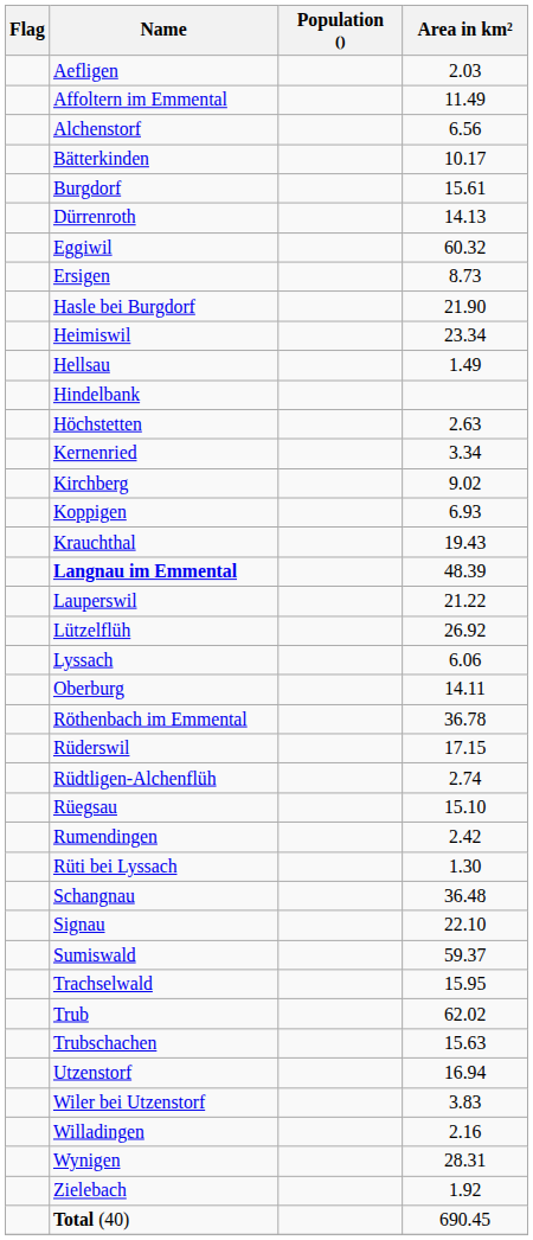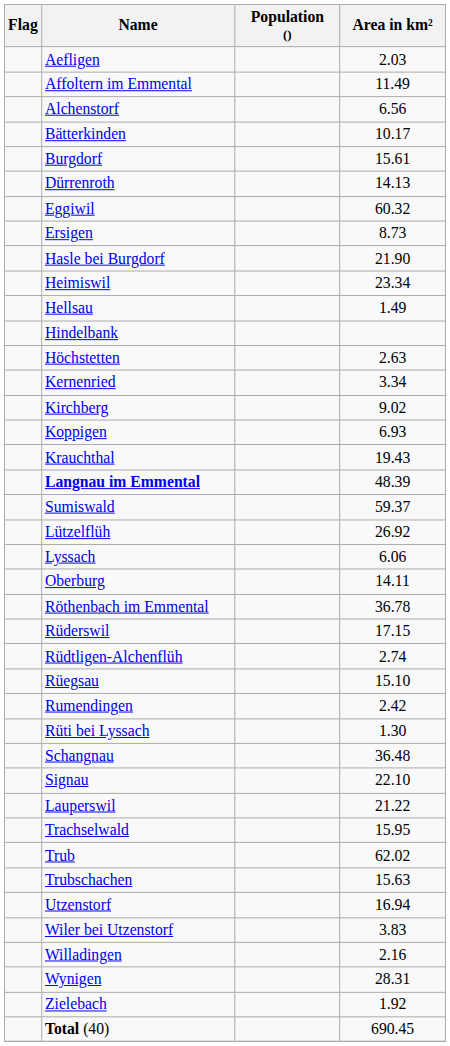rows swapped: Lauperswil <-> Sumiswald
